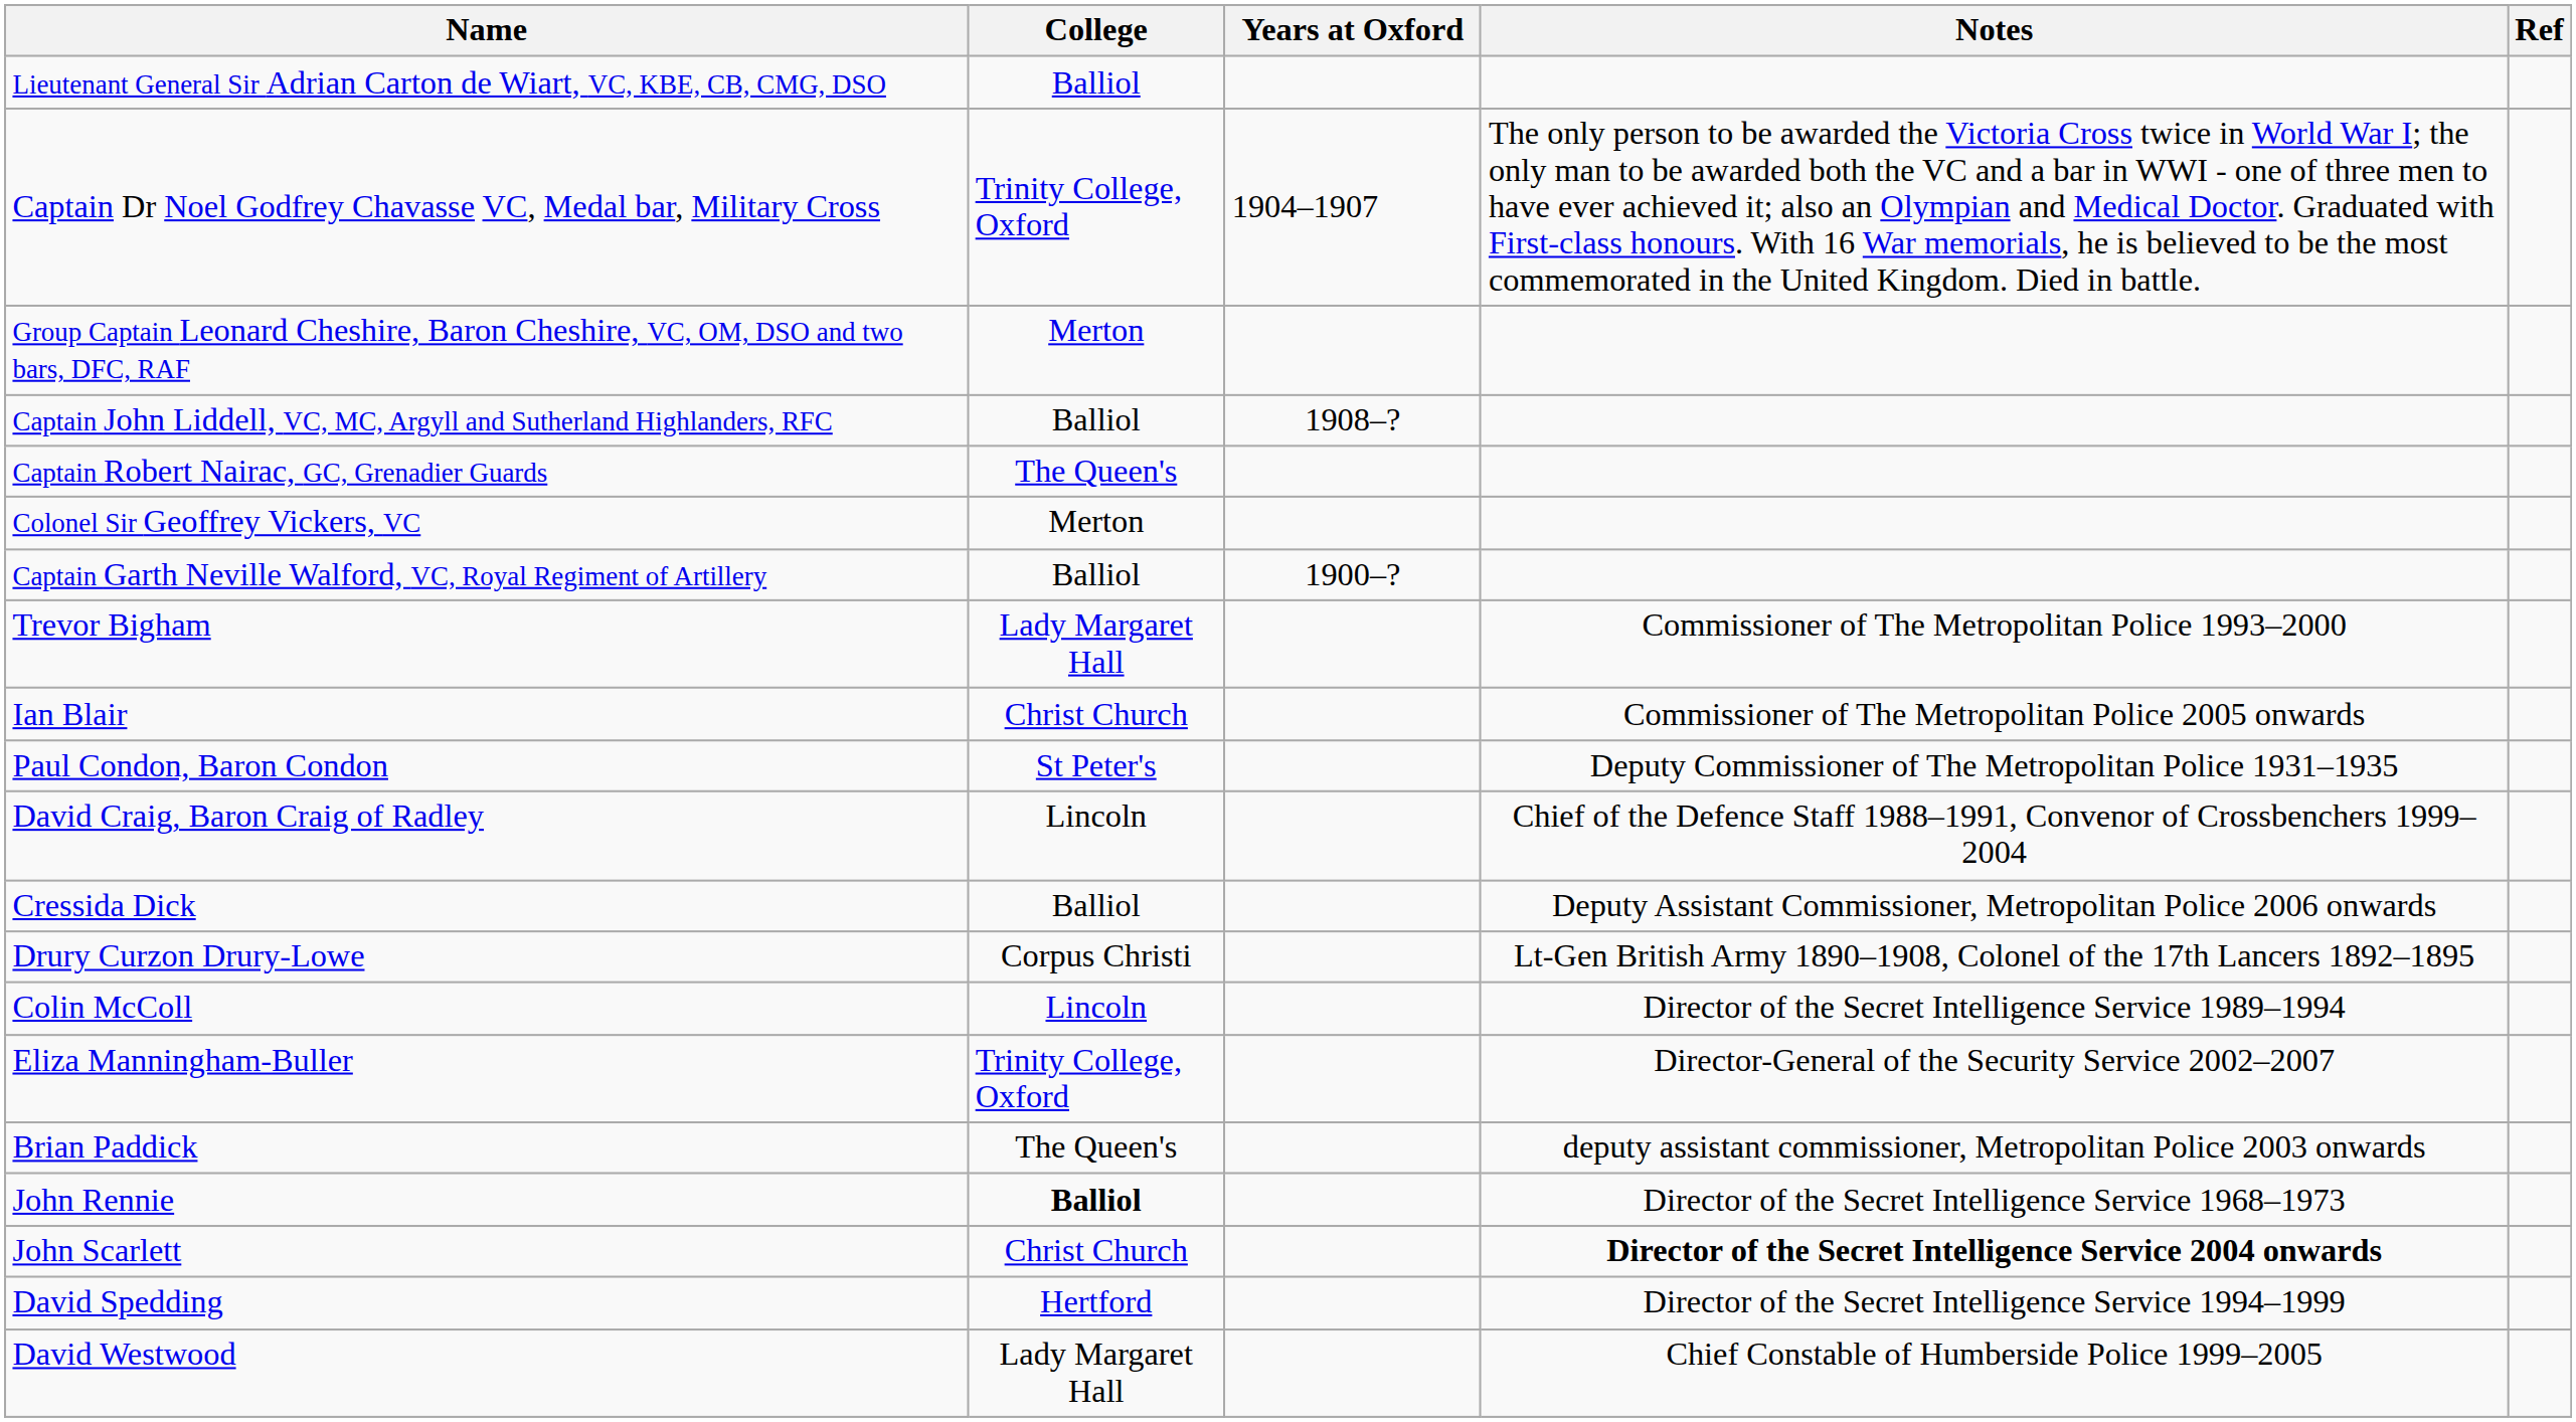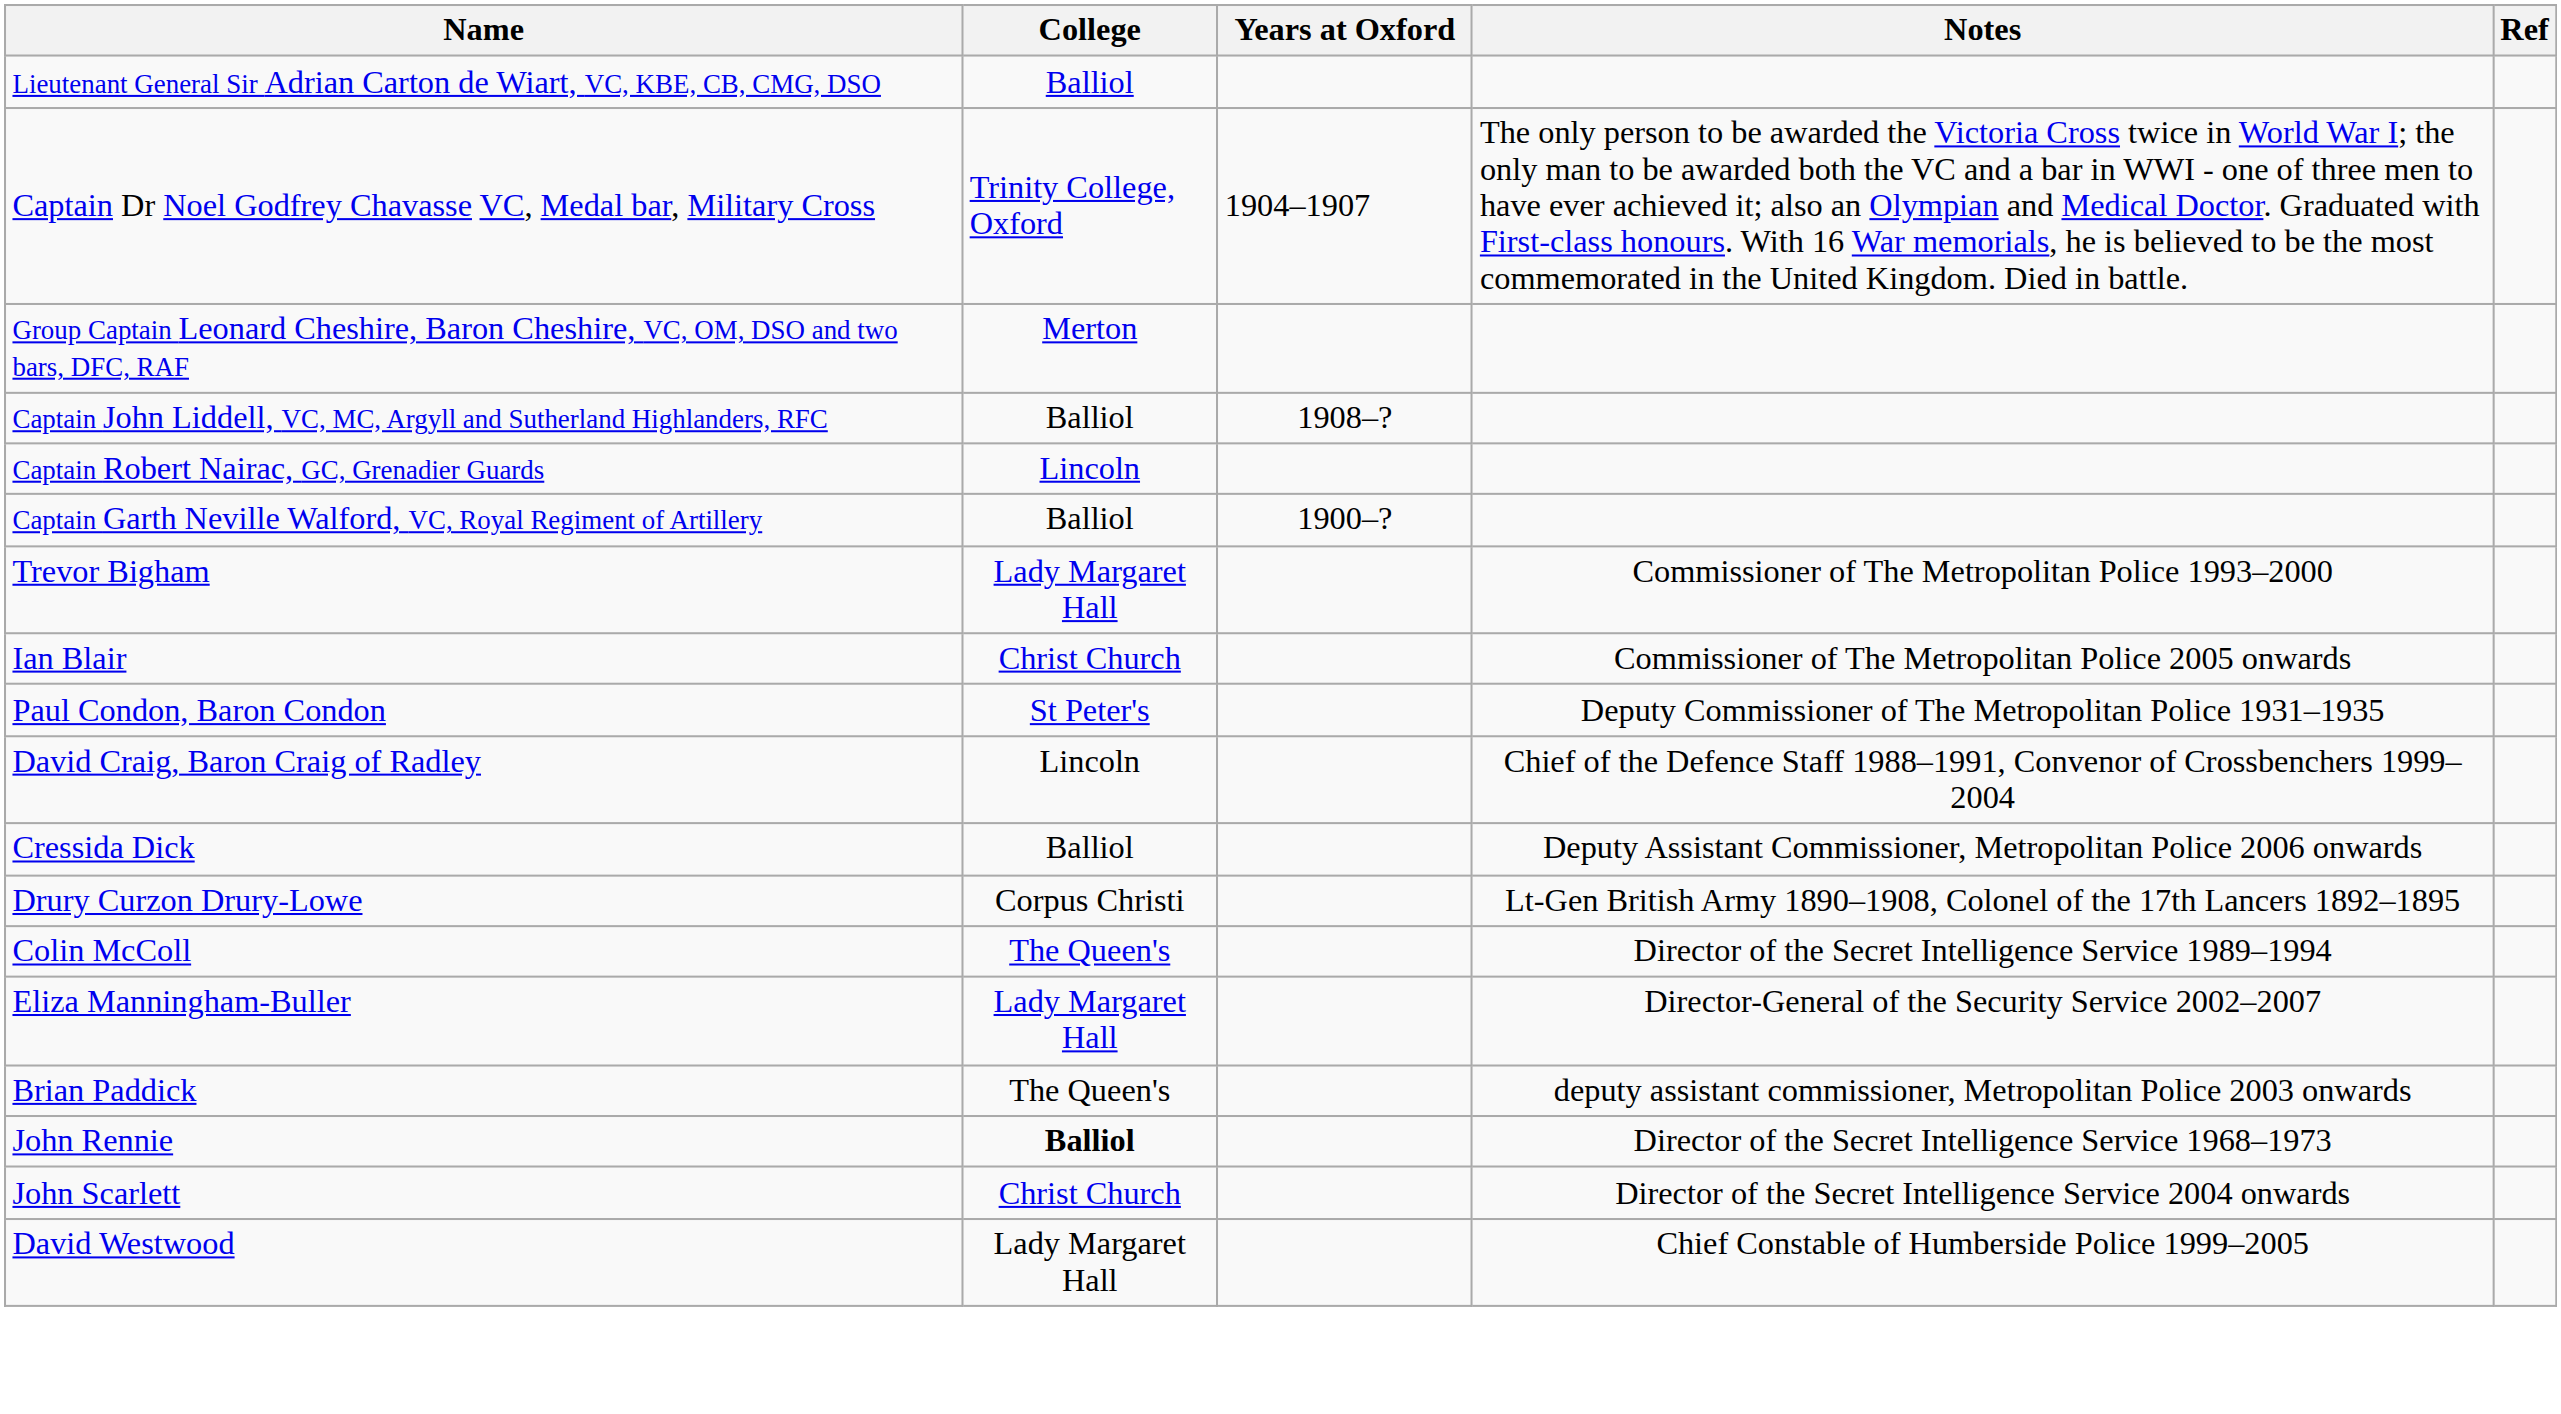Captain Robert Nairac, GC, Grenadier Guards | College: The Queen's -> Lincoln
- row: Colonel Sir Geoffrey Vickers, VC | Merton
Colin McColl | College: Lincoln -> The Queen's
Eliza Manningham-Buller | College: Trinity College, Oxford -> Lady Margaret Hall
John Scarlett | Notes: bold -> normal
- row: David Spedding | Hertford | Director of the Secret Intelligence Service 1994–1999
